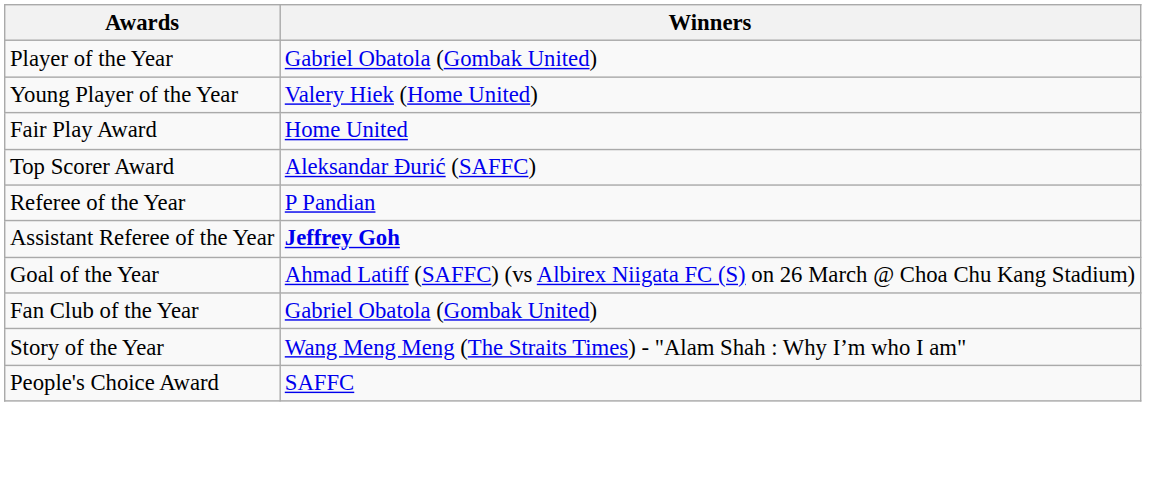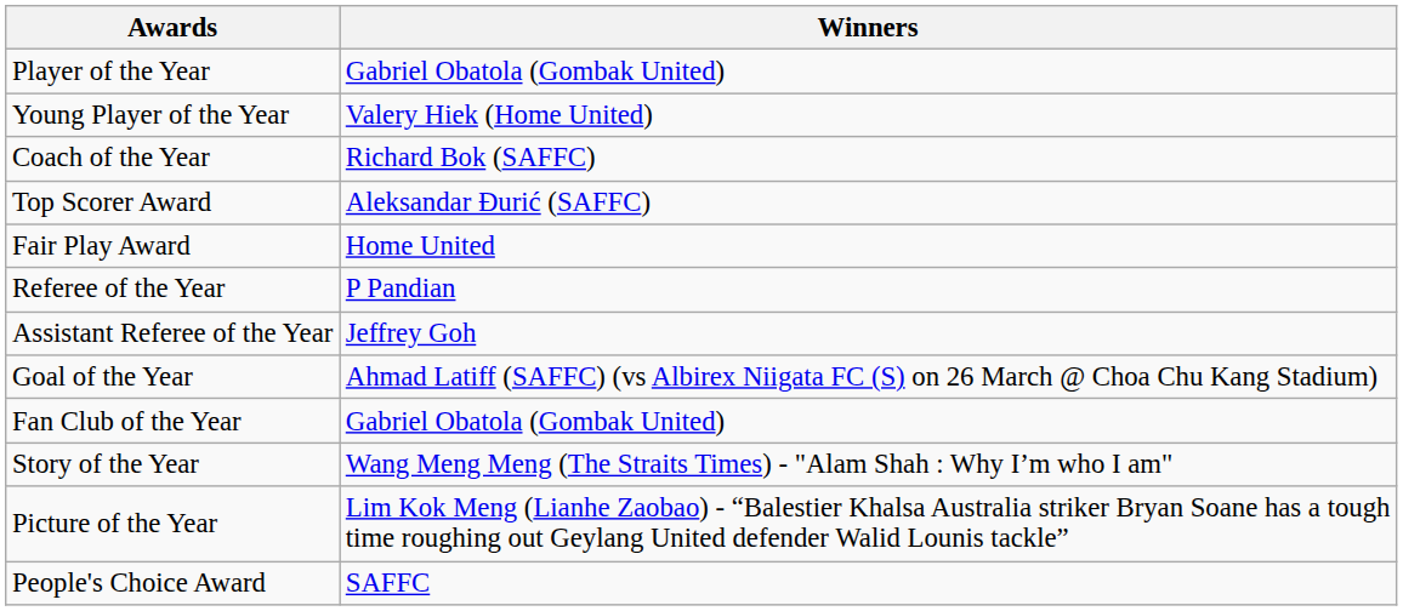+ row: Coach of the Year | Richard Bok (SAFFC)
rows swapped: Top Scorer Award <-> Fair Play Award
Assistant Referee of the Year | Winners: bold -> normal
+ row: Picture of the Year | Lim Kok Meng (Lianhe Zaobao) - “Balestier Khalsa Australia striker Bryan Soane has a tough time roughing out Geylang United defender Walid Lounis tackle”
